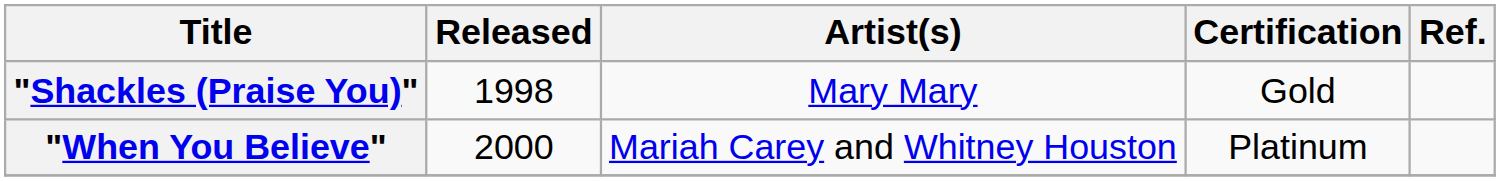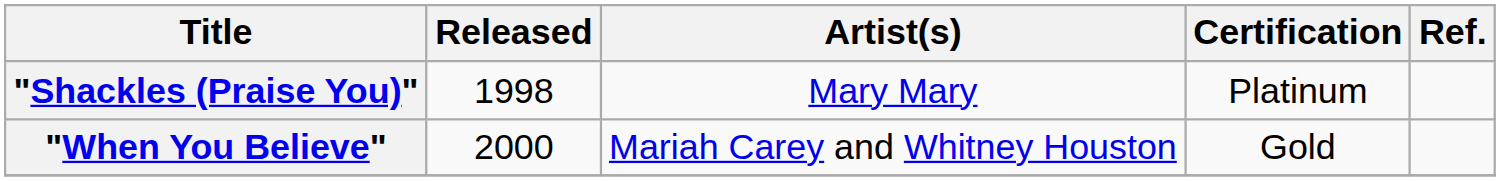"Shackles (Praise You)" | Certification: Gold -> Platinum
"When You Believe" | Certification: Platinum -> Gold
